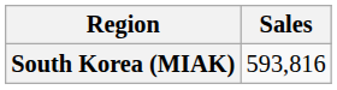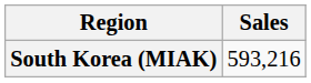South Korea (MIAK) | Sales: 593,816 -> 593,216
